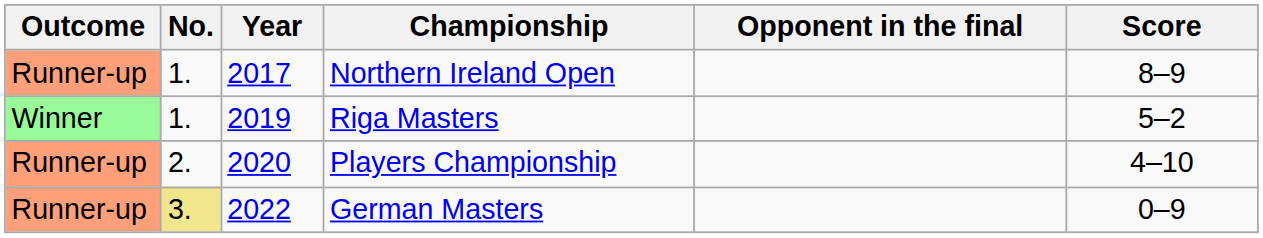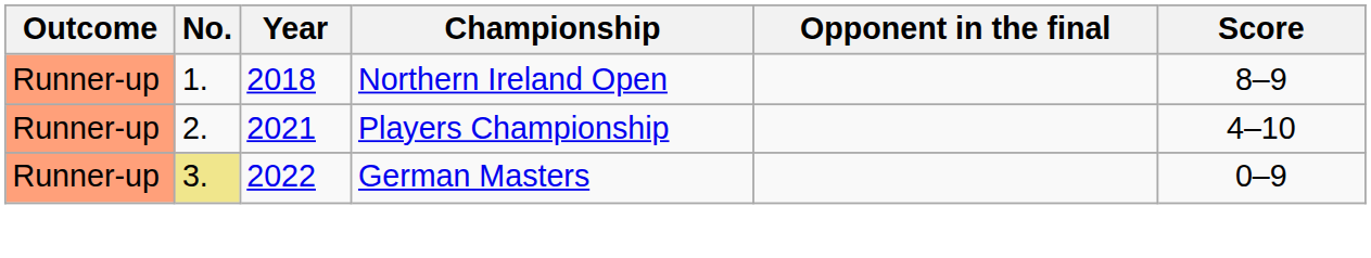Northern Ireland Open | Year: 2017 -> 2018
- row: Winner | 1. | 2019 | Riga Masters | 5–2
Players Championship | Year: 2020 -> 2021
